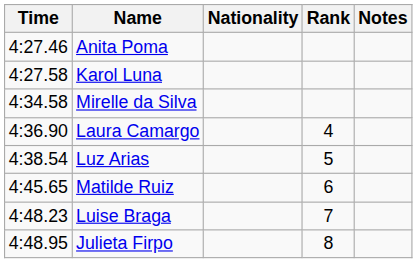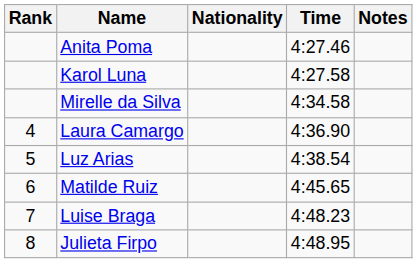columns swapped: Rank <-> Time
